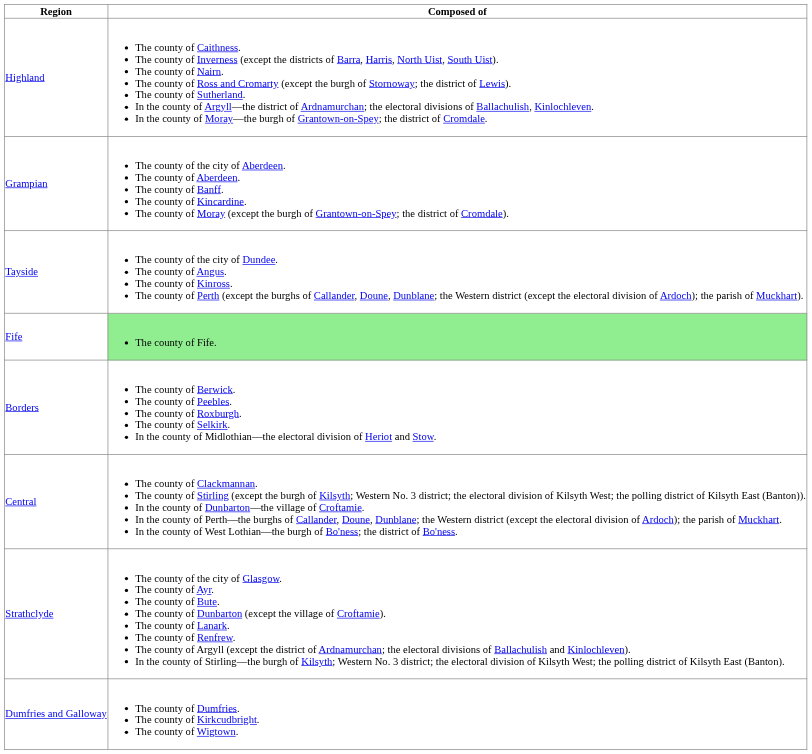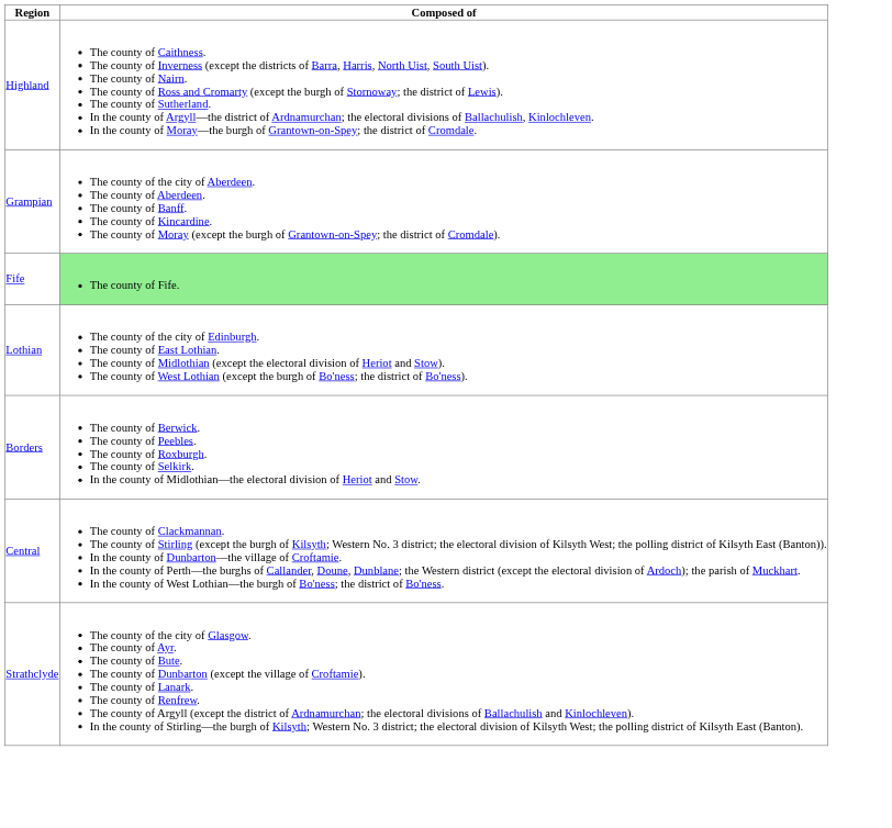- row: Tayside | The county of the city of Dundee. The county of Angus. The county of Kinross. The county of Perth (except the burghs of Callander, Doune, Dunblane; the Western district (except the electoral division of Ardoch); the parish of Muckhart).
+ row: Lothian | The county of the city of Edinburgh. The county of East Lothian. The county of Midlothian (except the electoral division of Heriot and Stow). The county of West Lothian (except the burgh of Bo'ness; the district of Bo'ness).
- row: Dumfries and Galloway | The county of Dumfries. The county of Kirkcudbright. The county of Wigtown.
